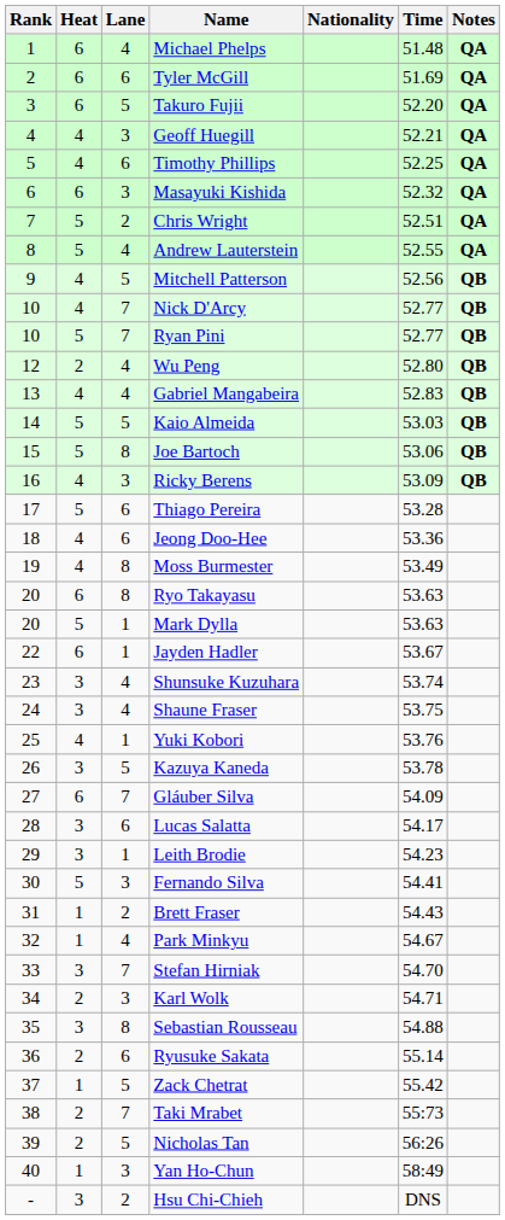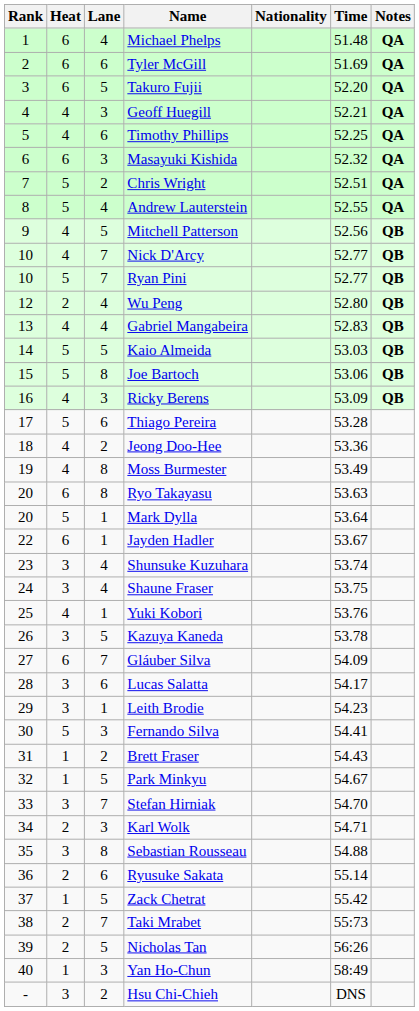Jeong Doo-Hee | Lane: 6 -> 2
Mark Dylla | Time: 53.63 -> 53.64
Park Minkyu | Lane: 4 -> 5
